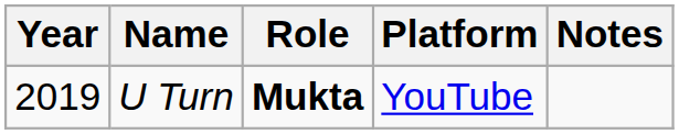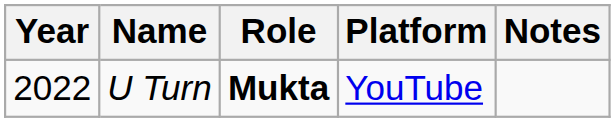U Turn | Year: 2019 -> 2022
